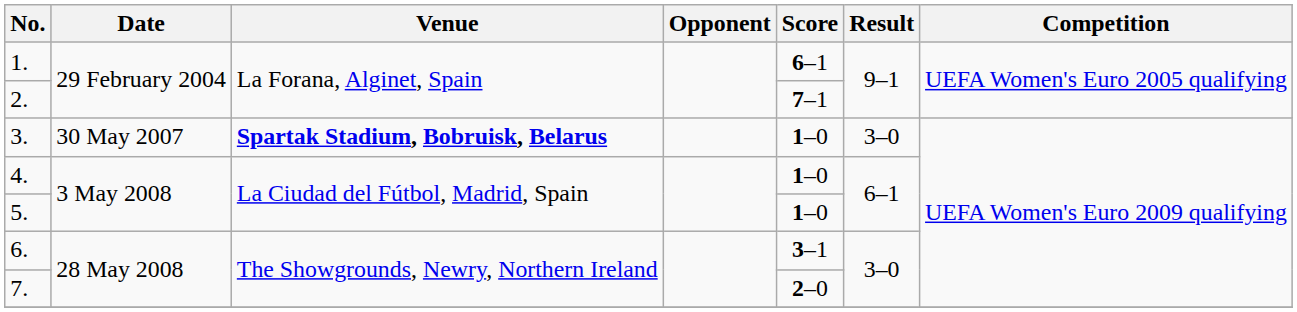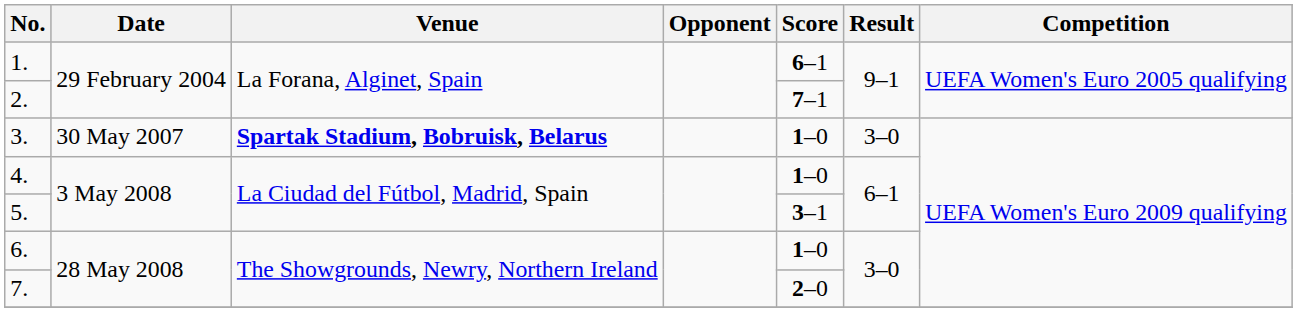5. | Score: 1–0 -> 3–1
6. | Score: 3–1 -> 1–0
